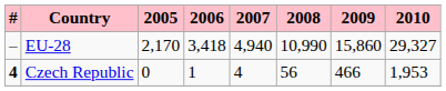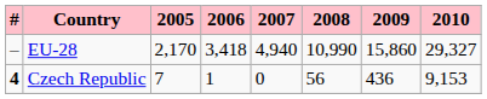Czech Republic | 2005: 0 -> 7
Czech Republic | 2007: 4 -> 0
Czech Republic | 2009: 466 -> 436
Czech Republic | 2010: 1,953 -> 9,153
